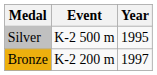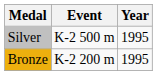Bronze | Year: 1997 -> 1995
